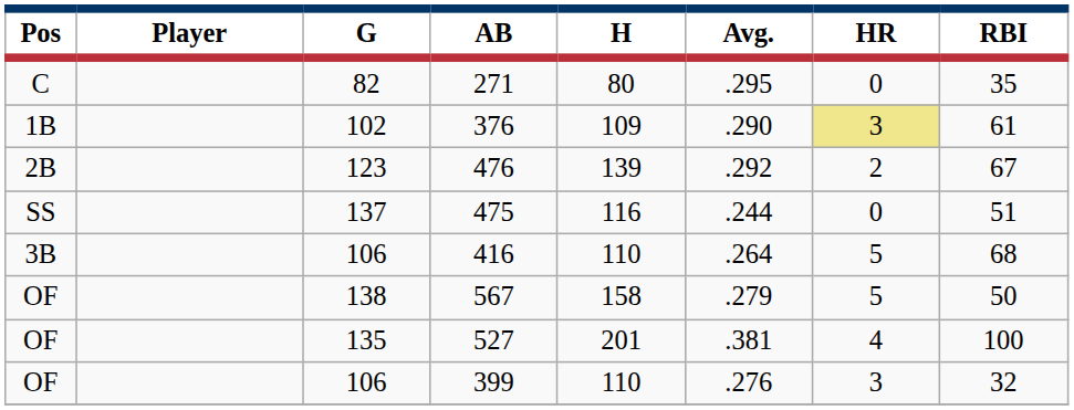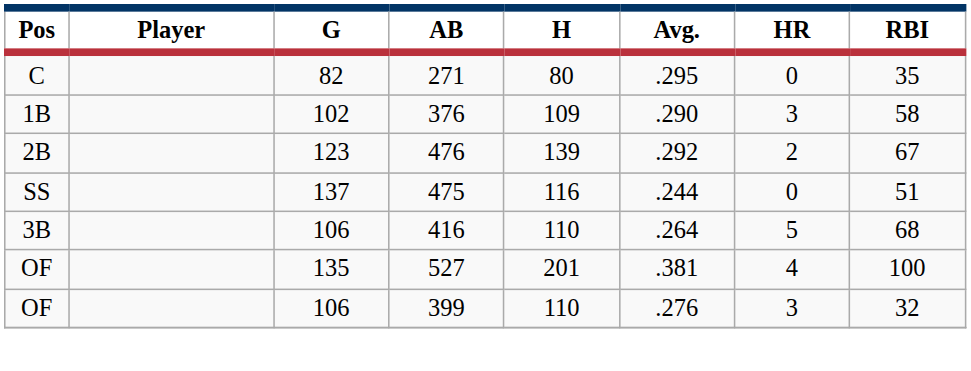376 | HR: khaki background -> no background
376 | RBI: 61 -> 58
- row: OF | 138 | 567 | 158 | .279 | 5 | 50
